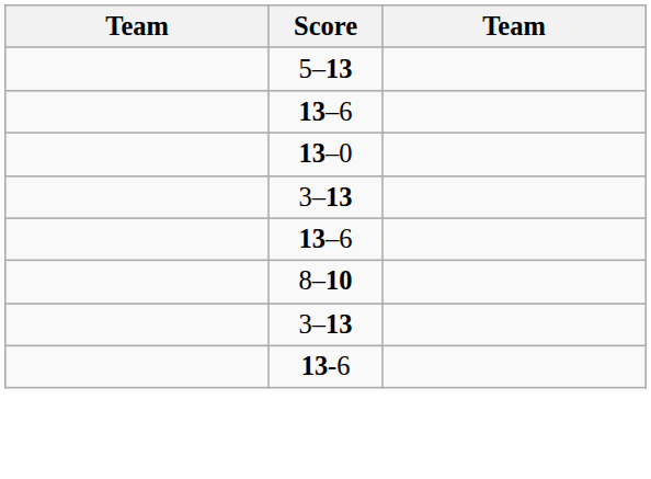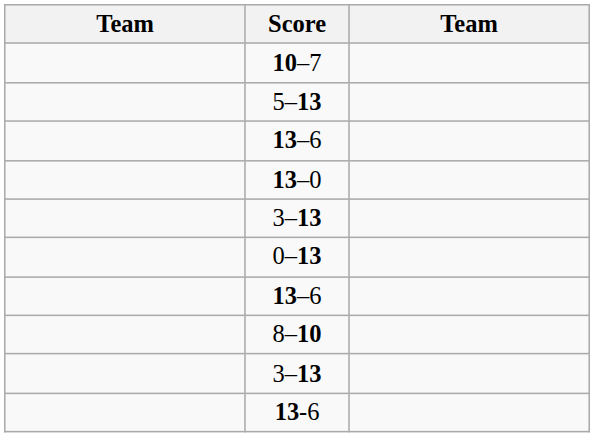+ row: 10–7
+ row: 0–13
